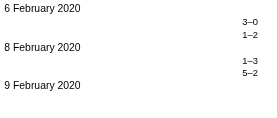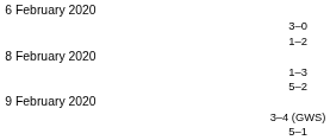+ row: 3–4 (GWS)
+ row: 5–1
